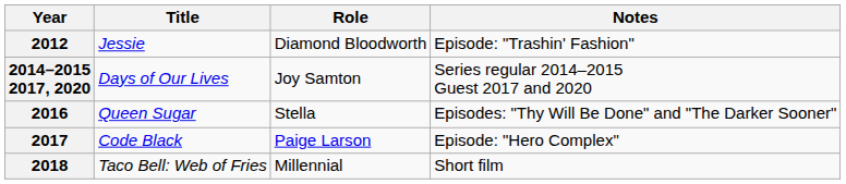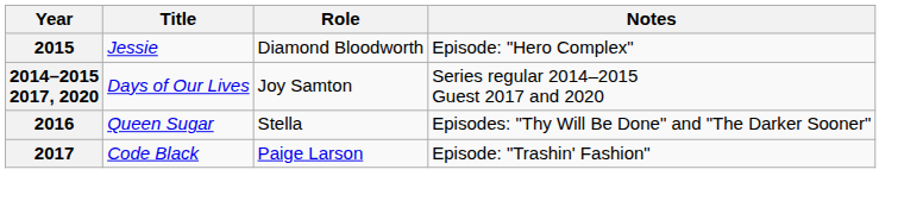Jessie | Year: 2012 -> 2015
Jessie | Notes: Episode: "Trashin' Fashion" -> Episode: "Hero Complex"
Code Black | Notes: Episode: "Hero Complex" -> Episode: "Trashin' Fashion"
- row: 2018 | Taco Bell: Web of Fries | Millennial | Short film
